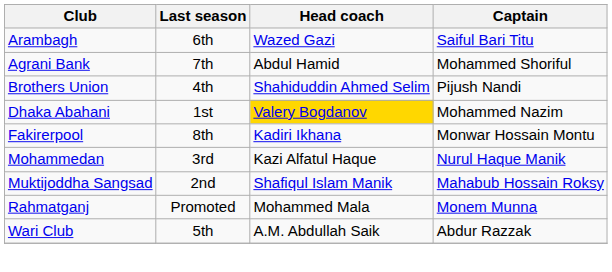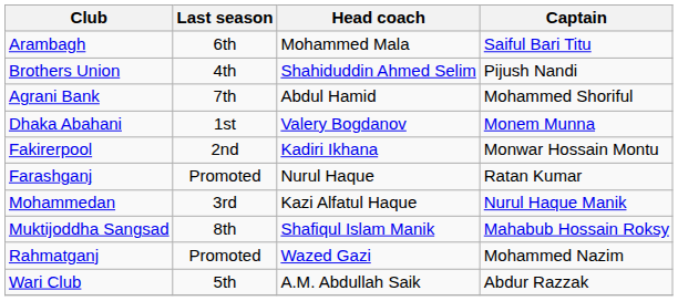Arambagh | Head coach: Wazed Gazi -> Mohammed Mala
rows swapped: Agrani Bank <-> Brothers Union
Dhaka Abahani | Head coach: gold background -> no background
Dhaka Abahani | Captain: Mohammed Nazim -> Monem Munna
Fakirerpool | Last season: 8th -> 2nd
+ row: Farashganj | Promoted | Nurul Haque | Ratan Kumar
Muktijoddha Sangsad | Last season: 2nd -> 8th
Rahmatganj | Head coach: Mohammed Mala -> Wazed Gazi
Rahmatganj | Captain: Monem Munna -> Mohammed Nazim
